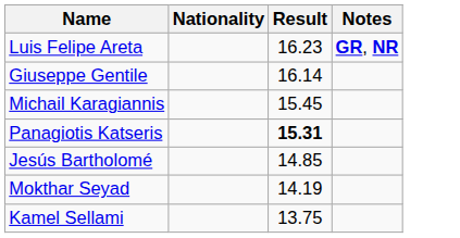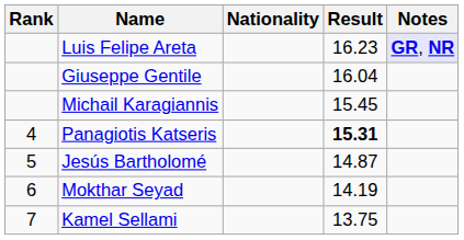+ column: Rank | 4 | 5 | 6 | 7
Luis Felipe Areta | Notes: no background -> lavender background
Giuseppe Gentile | Result: 16.14 -> 16.04
Jesús Bartholomé | Result: 14.85 -> 14.87
